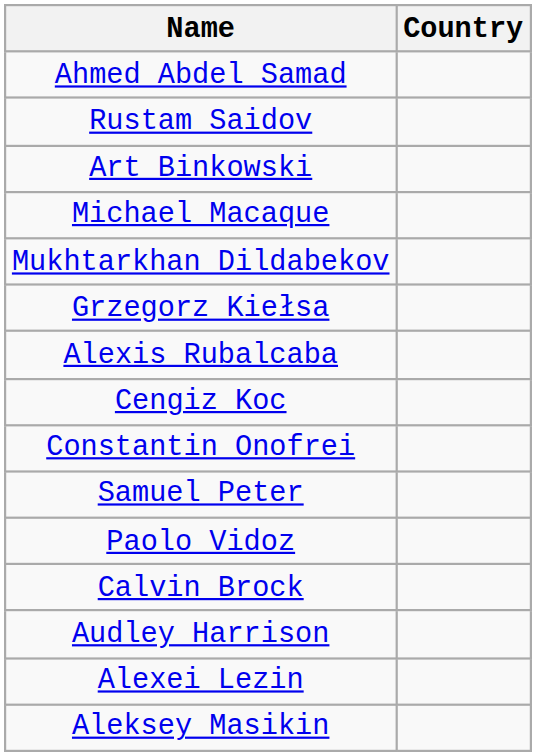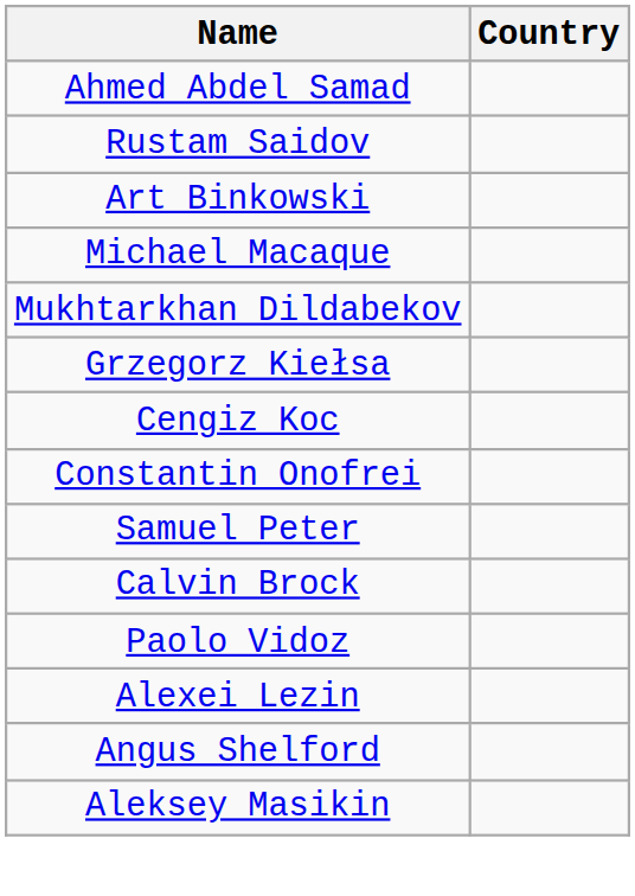- row: Alexis Rubalcaba
rows swapped: Paolo Vidoz <-> Calvin Brock
- row: Audley Harrison
+ row: Angus Shelford
